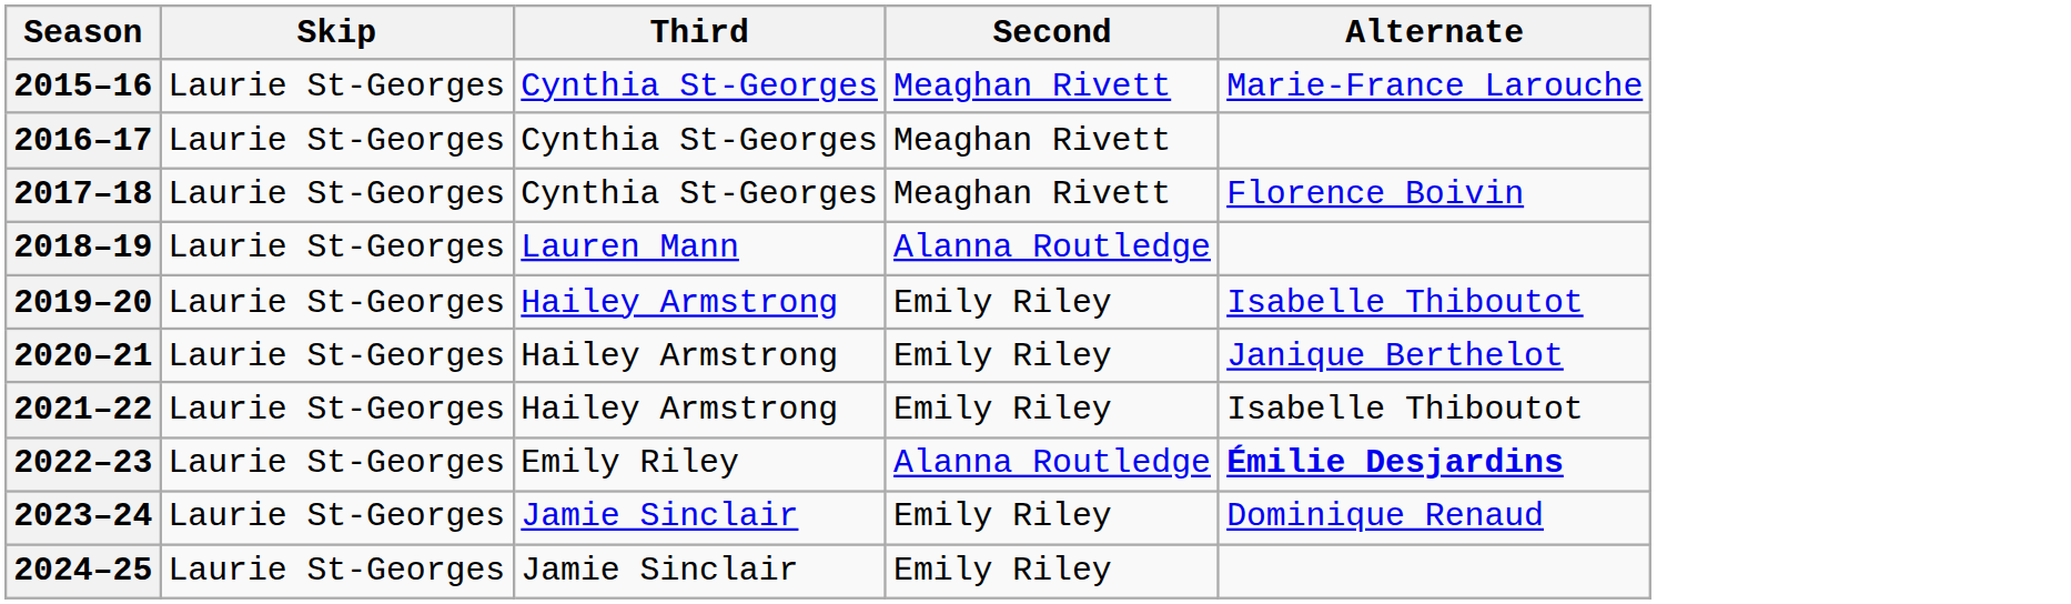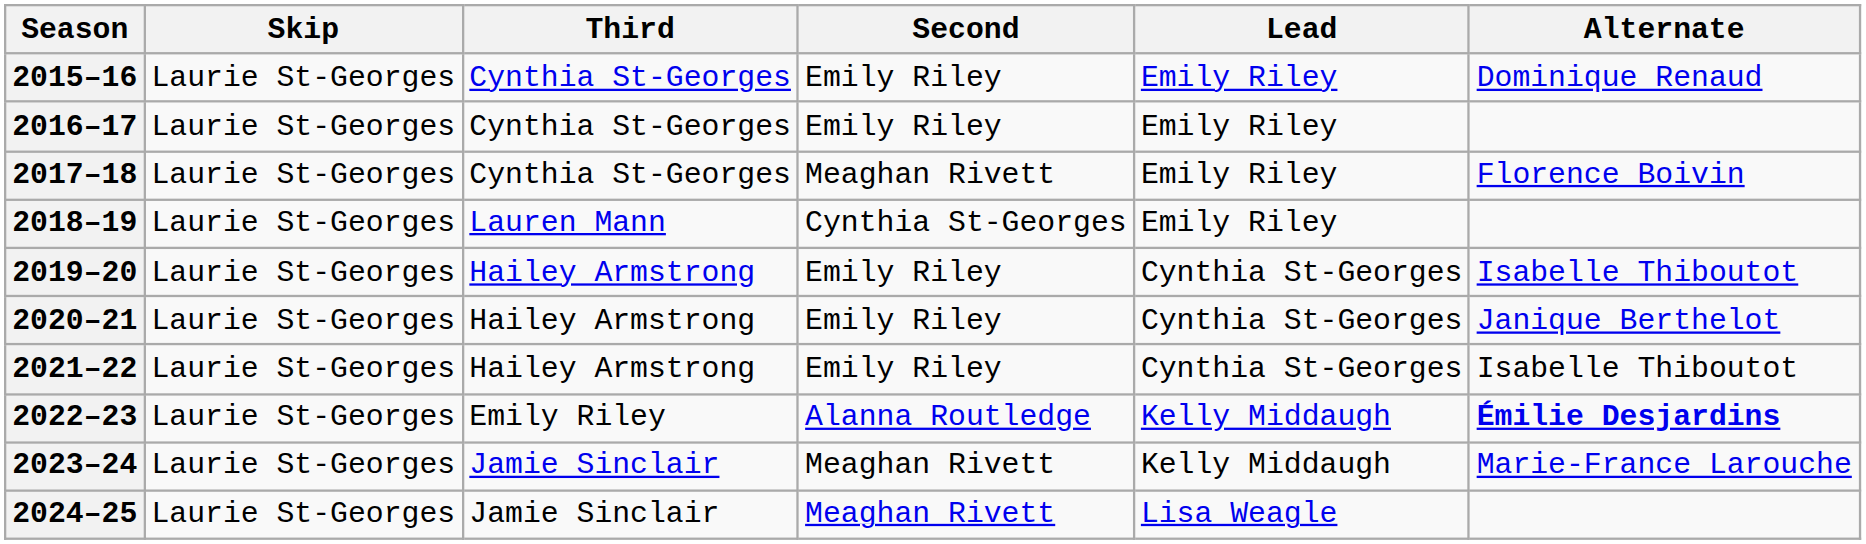+ column: Lead | Emily Riley | Emily Riley | Emily Riley | Emily Riley | Cynthia St-Georges | Cynthia St-Georges | Cynthia St-Georges | Kelly Middaugh | Kelly Middaugh | Lisa Weagle
2015–16 | Second: Meaghan Rivett -> Emily Riley
2015–16 | Alternate: Marie-France Larouche -> Dominique Renaud
2016–17 | Second: Meaghan Rivett -> Emily Riley
2018–19 | Second: Alanna Routledge -> Cynthia St-Georges
2023–24 | Second: Emily Riley -> Meaghan Rivett
2023–24 | Alternate: Dominique Renaud -> Marie-France Larouche
2024–25 | Second: Emily Riley -> Meaghan Rivett
